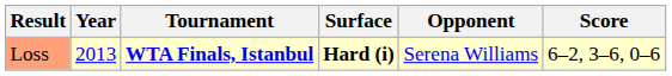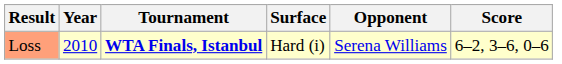Loss | Year: 2013 -> 2010
Loss | Surface: bold -> normal
